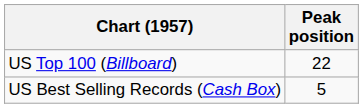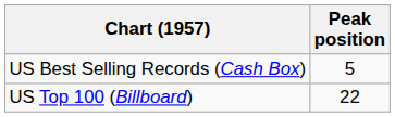rows swapped: US Top 100 (Billboard) <-> US Best Selling Records (Cash Box)
